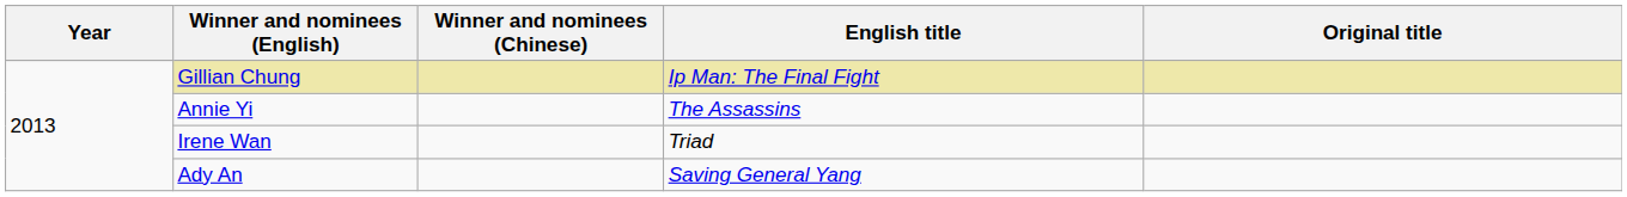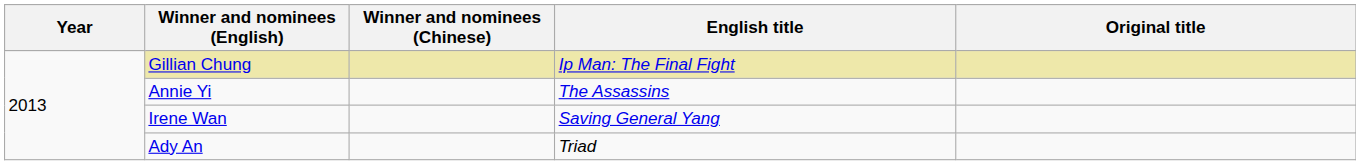Irene Wan | English title: Triad -> Saving General Yang
Ady An | English title: Saving General Yang -> Triad
